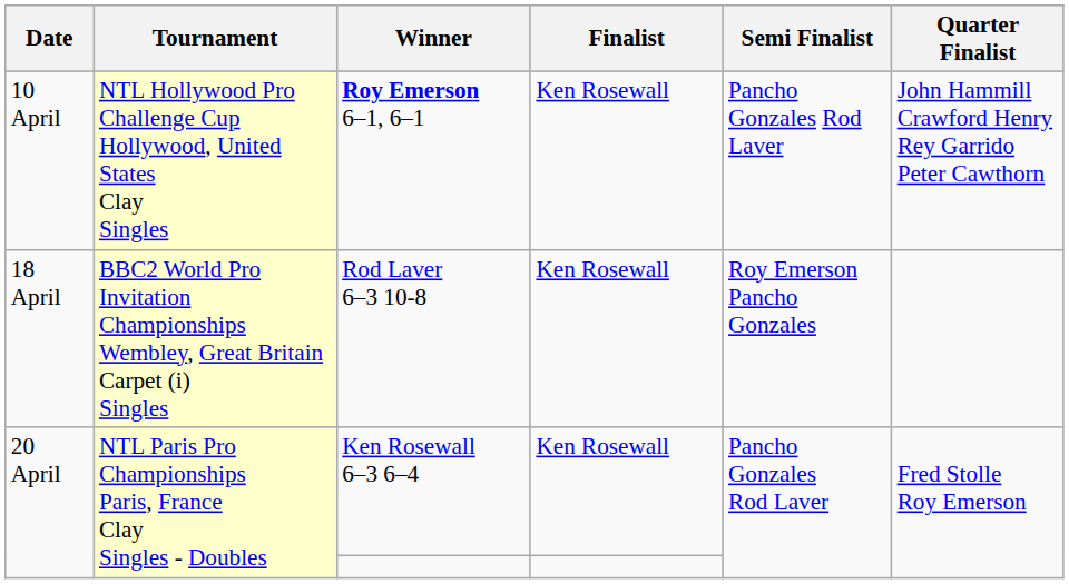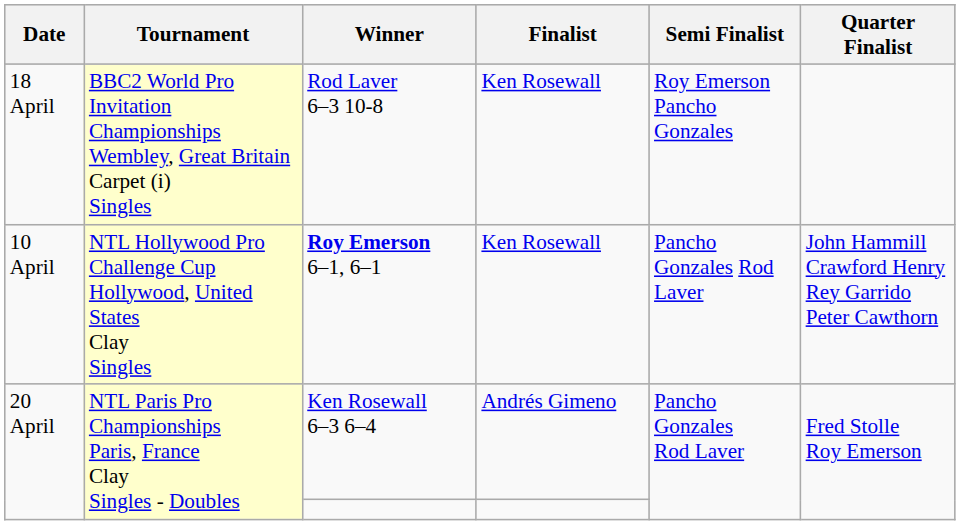rows swapped: Roy Emerson 6–1, 6–1 <-> Rod Laver 6–3 10-8
Ken Rosewall 6–3 6–4 | Finalist: Ken Rosewall -> Andrés Gimeno
